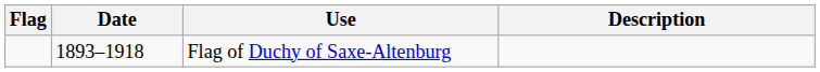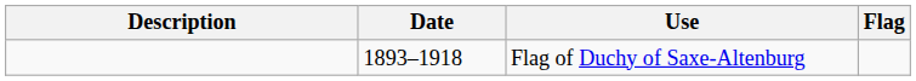columns swapped: Flag <-> Description
